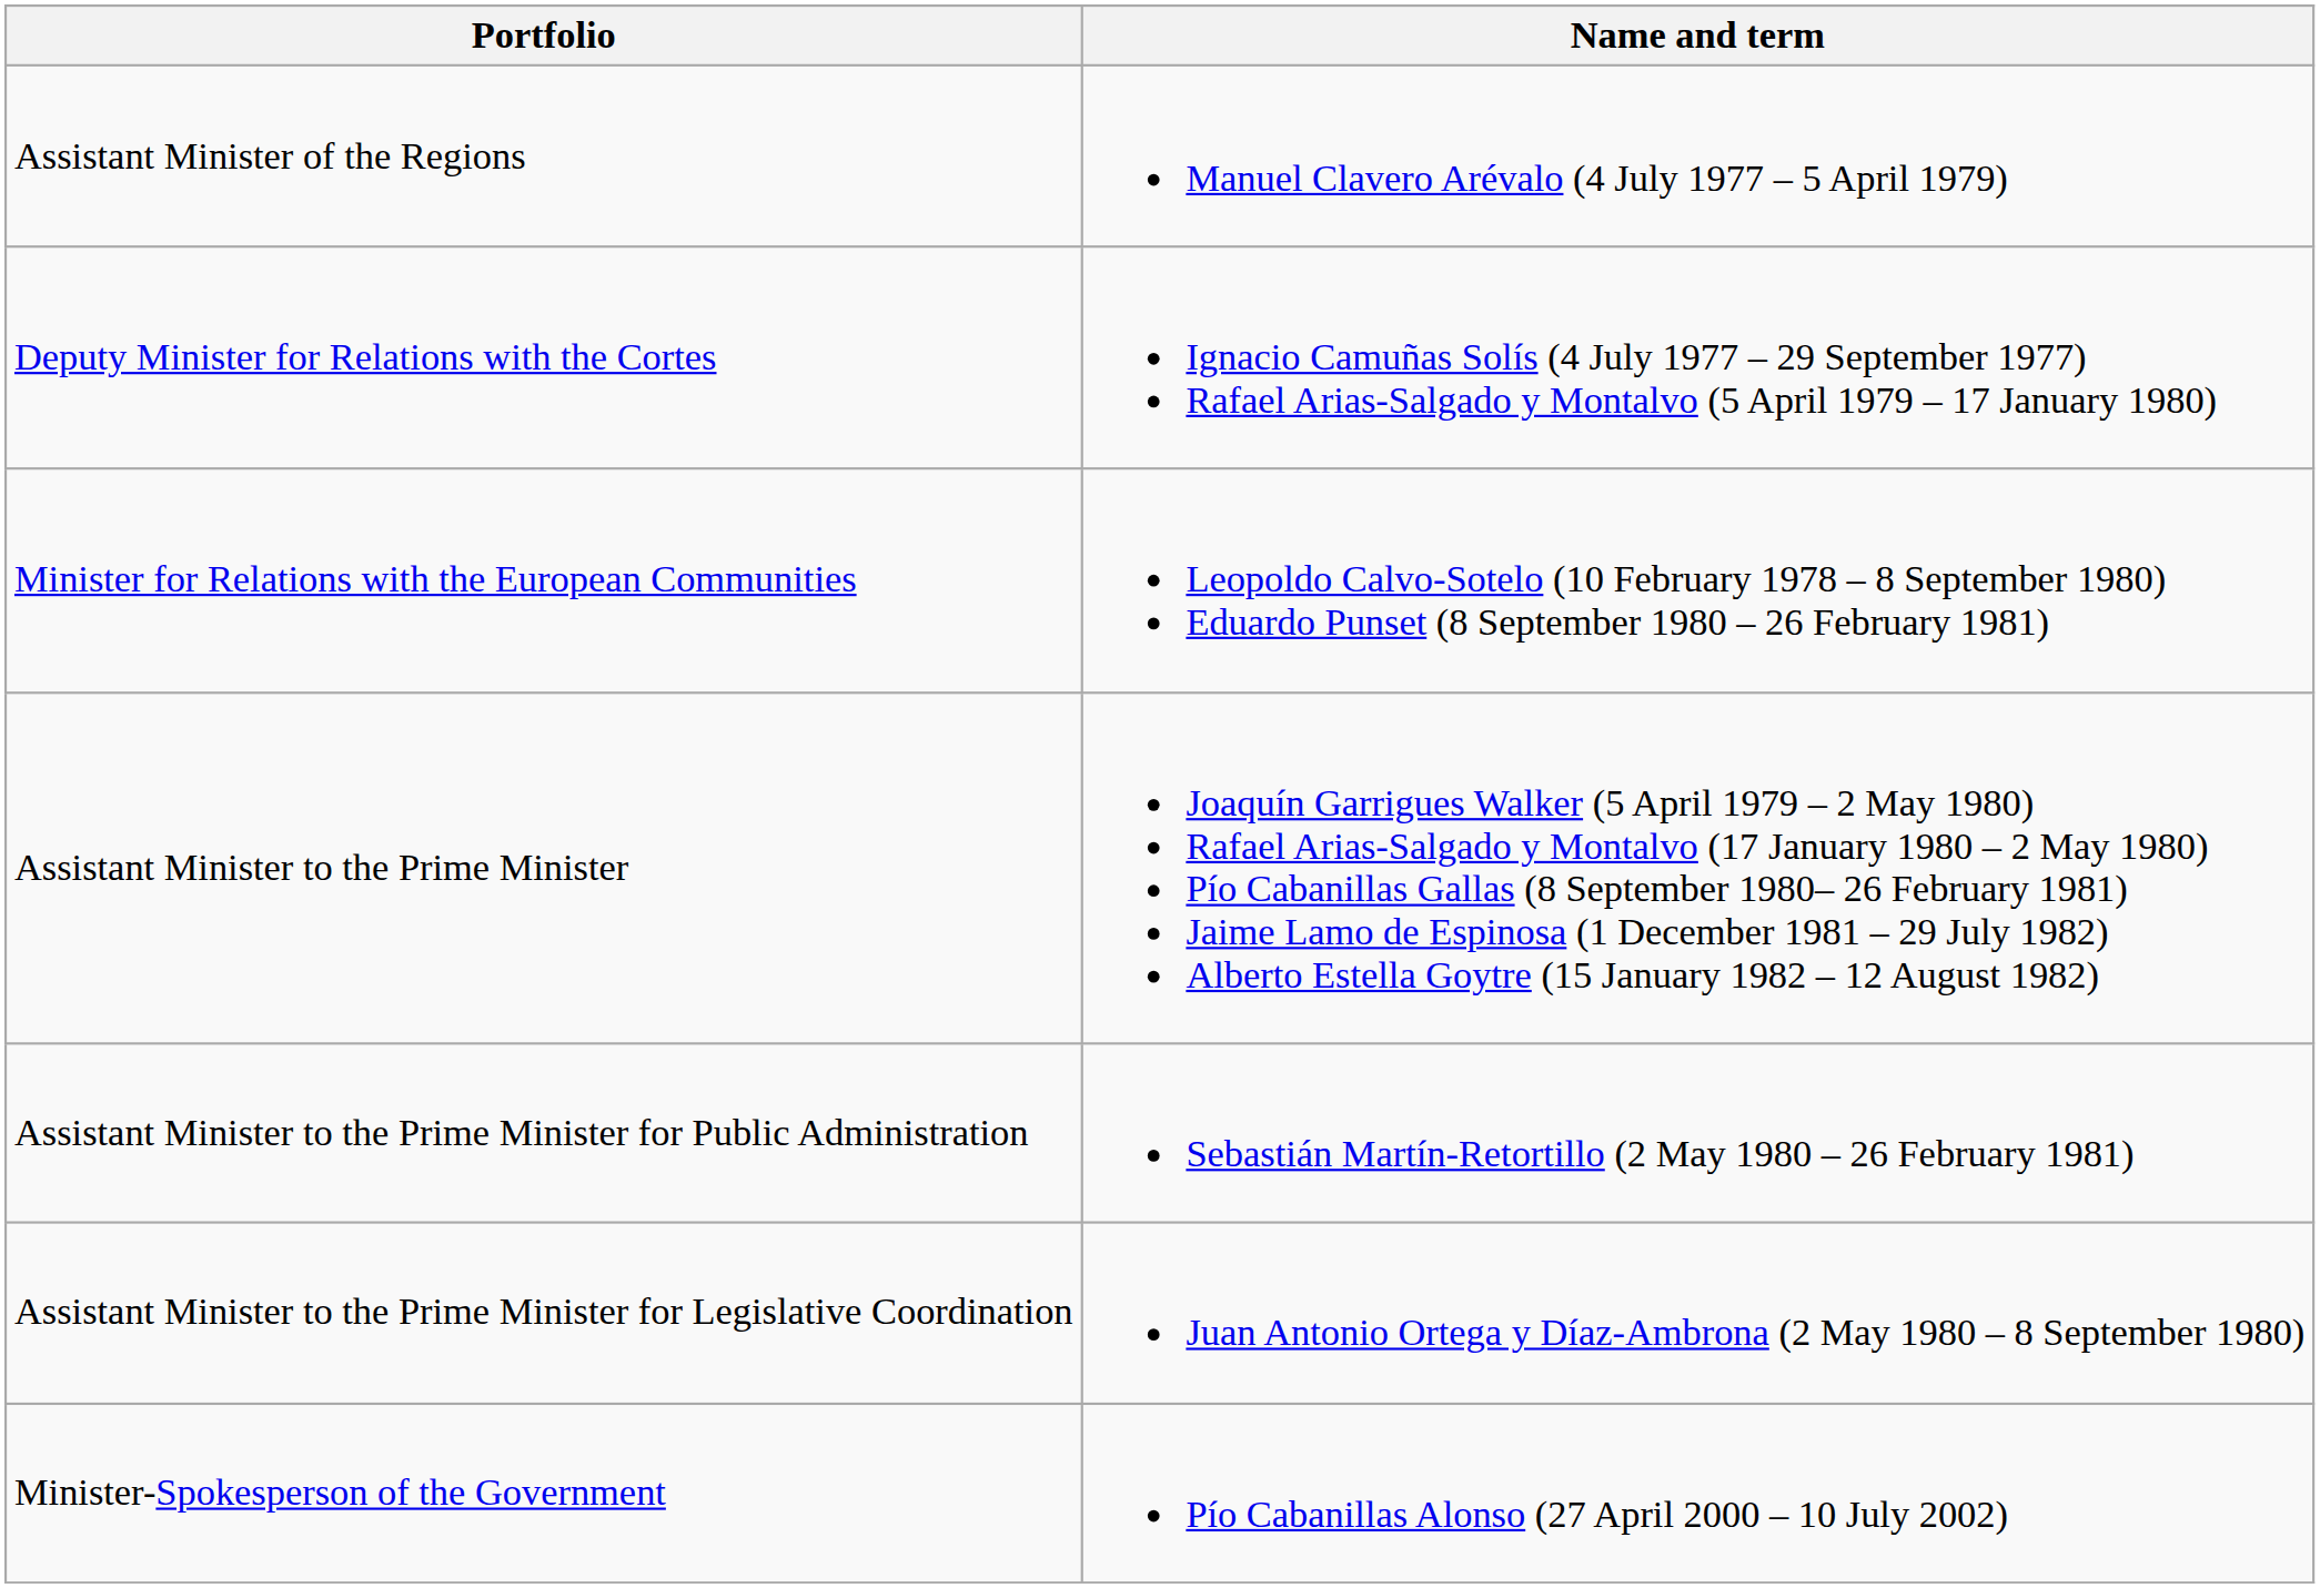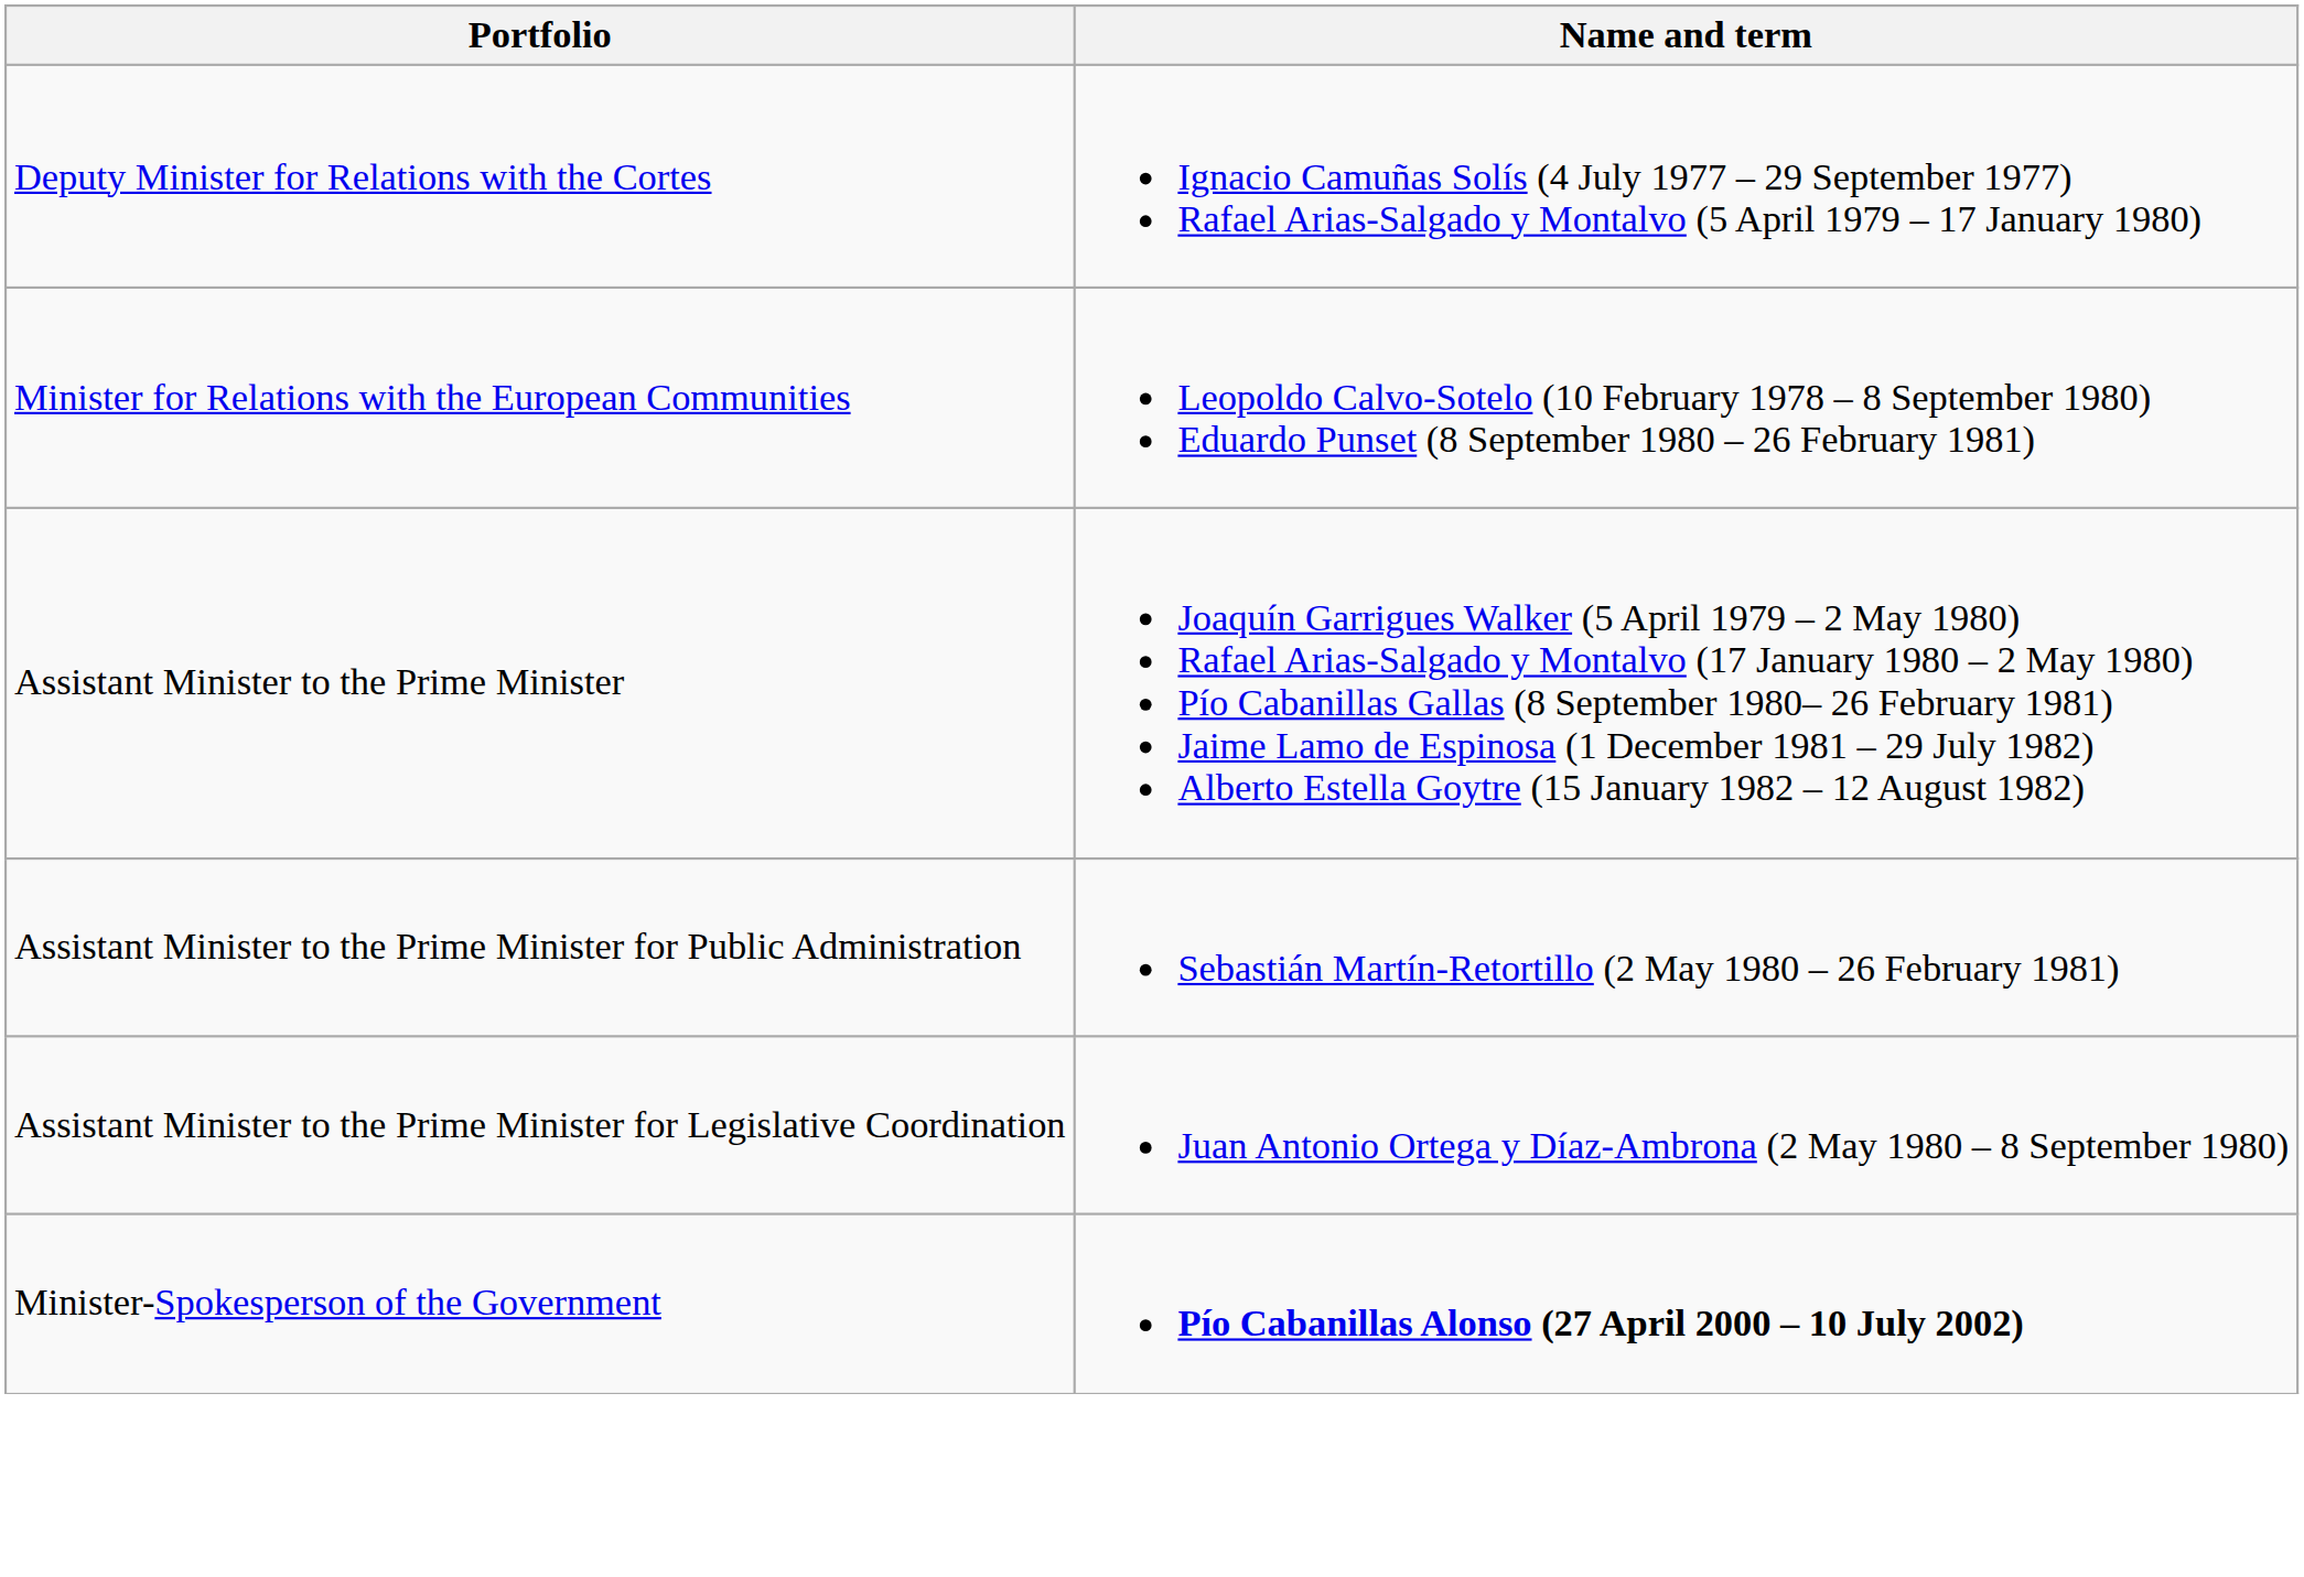- row: Assistant Minister of the Regions | Manuel Clavero Arévalo (4 July 1977 – 5 April 1979)
Minister-Spokesperson of the Government | Name and term: normal -> bold
